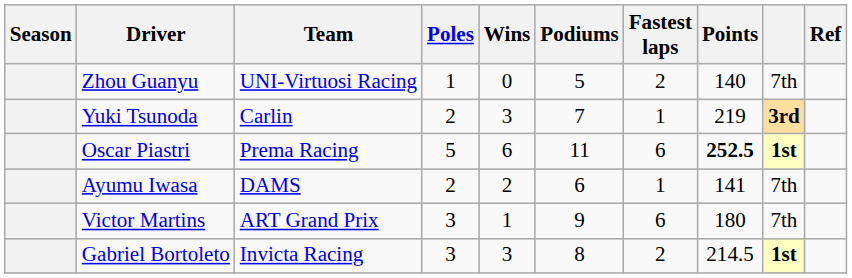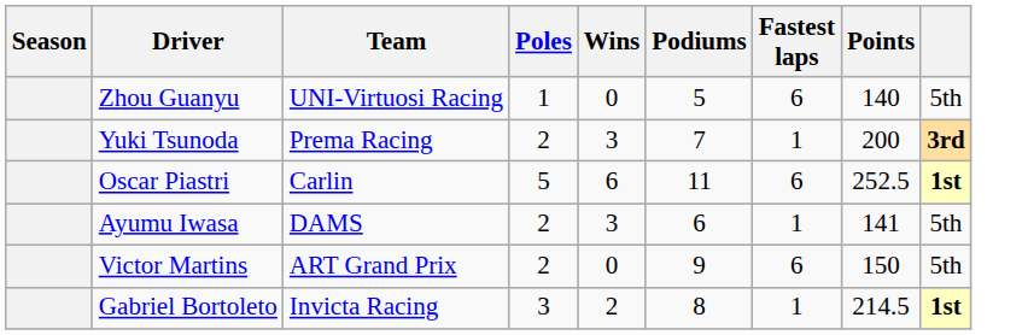- column: Ref
Zhou Guanyu | Fastest laps: 2 -> 6
Zhou Guanyu | column 9: 7th -> 5th
Yuki Tsunoda | Team: Carlin -> Prema Racing
Yuki Tsunoda | Points: 219 -> 200
Oscar Piastri | Team: Prema Racing -> Carlin
Oscar Piastri | Points: bold -> normal
Ayumu Iwasa | Wins: 2 -> 3
Ayumu Iwasa | column 9: 7th -> 5th
Victor Martins | Poles: 3 -> 2
Victor Martins | Wins: 1 -> 0
Victor Martins | Points: 180 -> 150
Victor Martins | column 9: 7th -> 5th
Gabriel Bortoleto | Wins: 3 -> 2
Gabriel Bortoleto | Fastest laps: 2 -> 1
